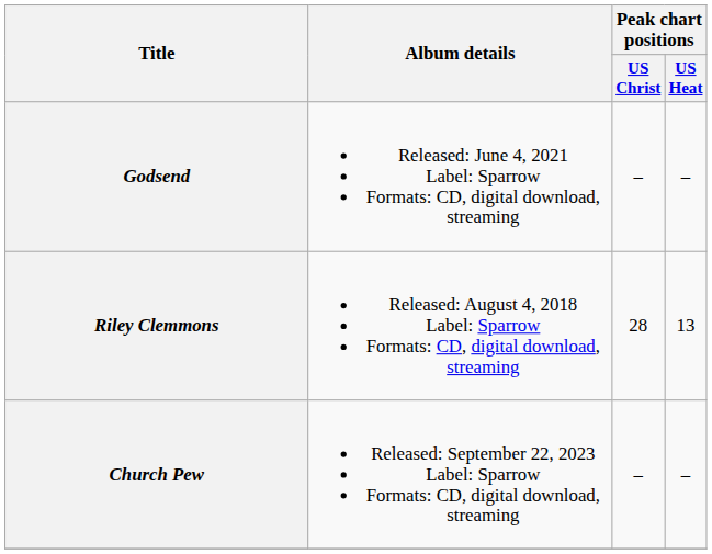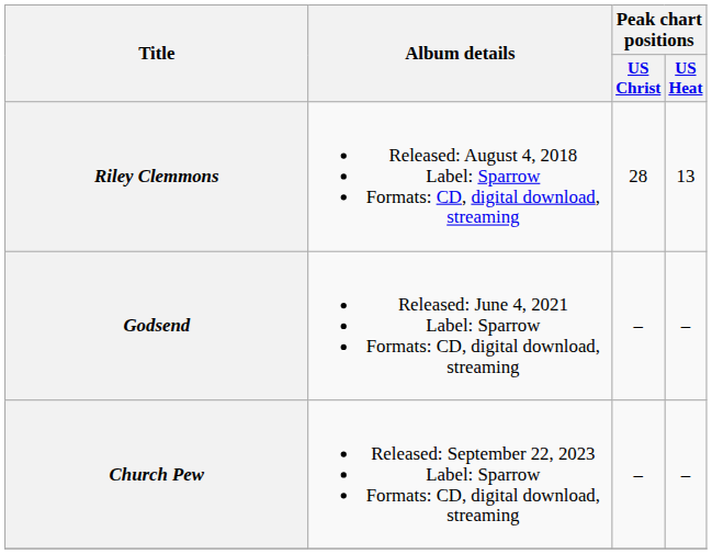rows swapped: Riley Clemmons <-> Godsend
